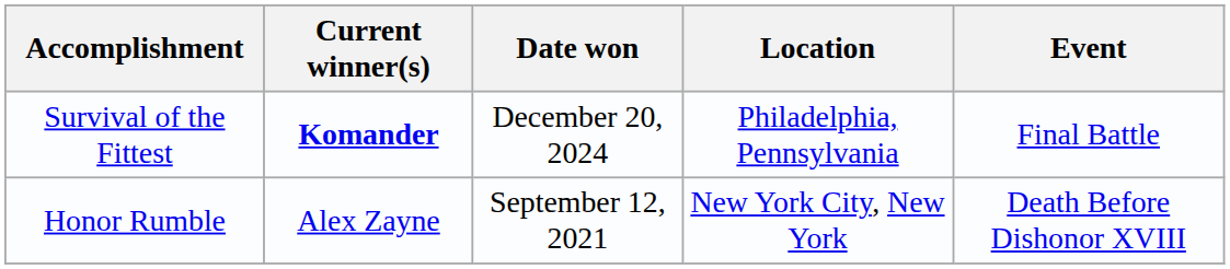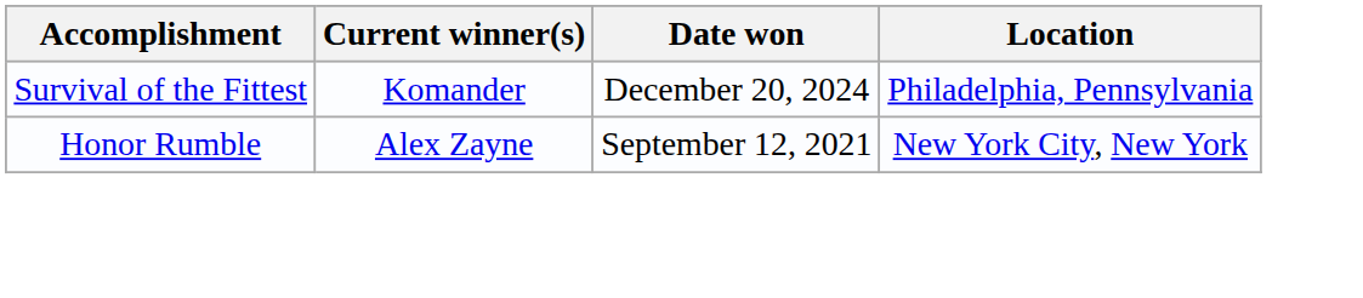- column: Event | Final Battle | Death Before Dishonor XVIII
Survival of the Fittest | Current winner(s): bold -> normal
